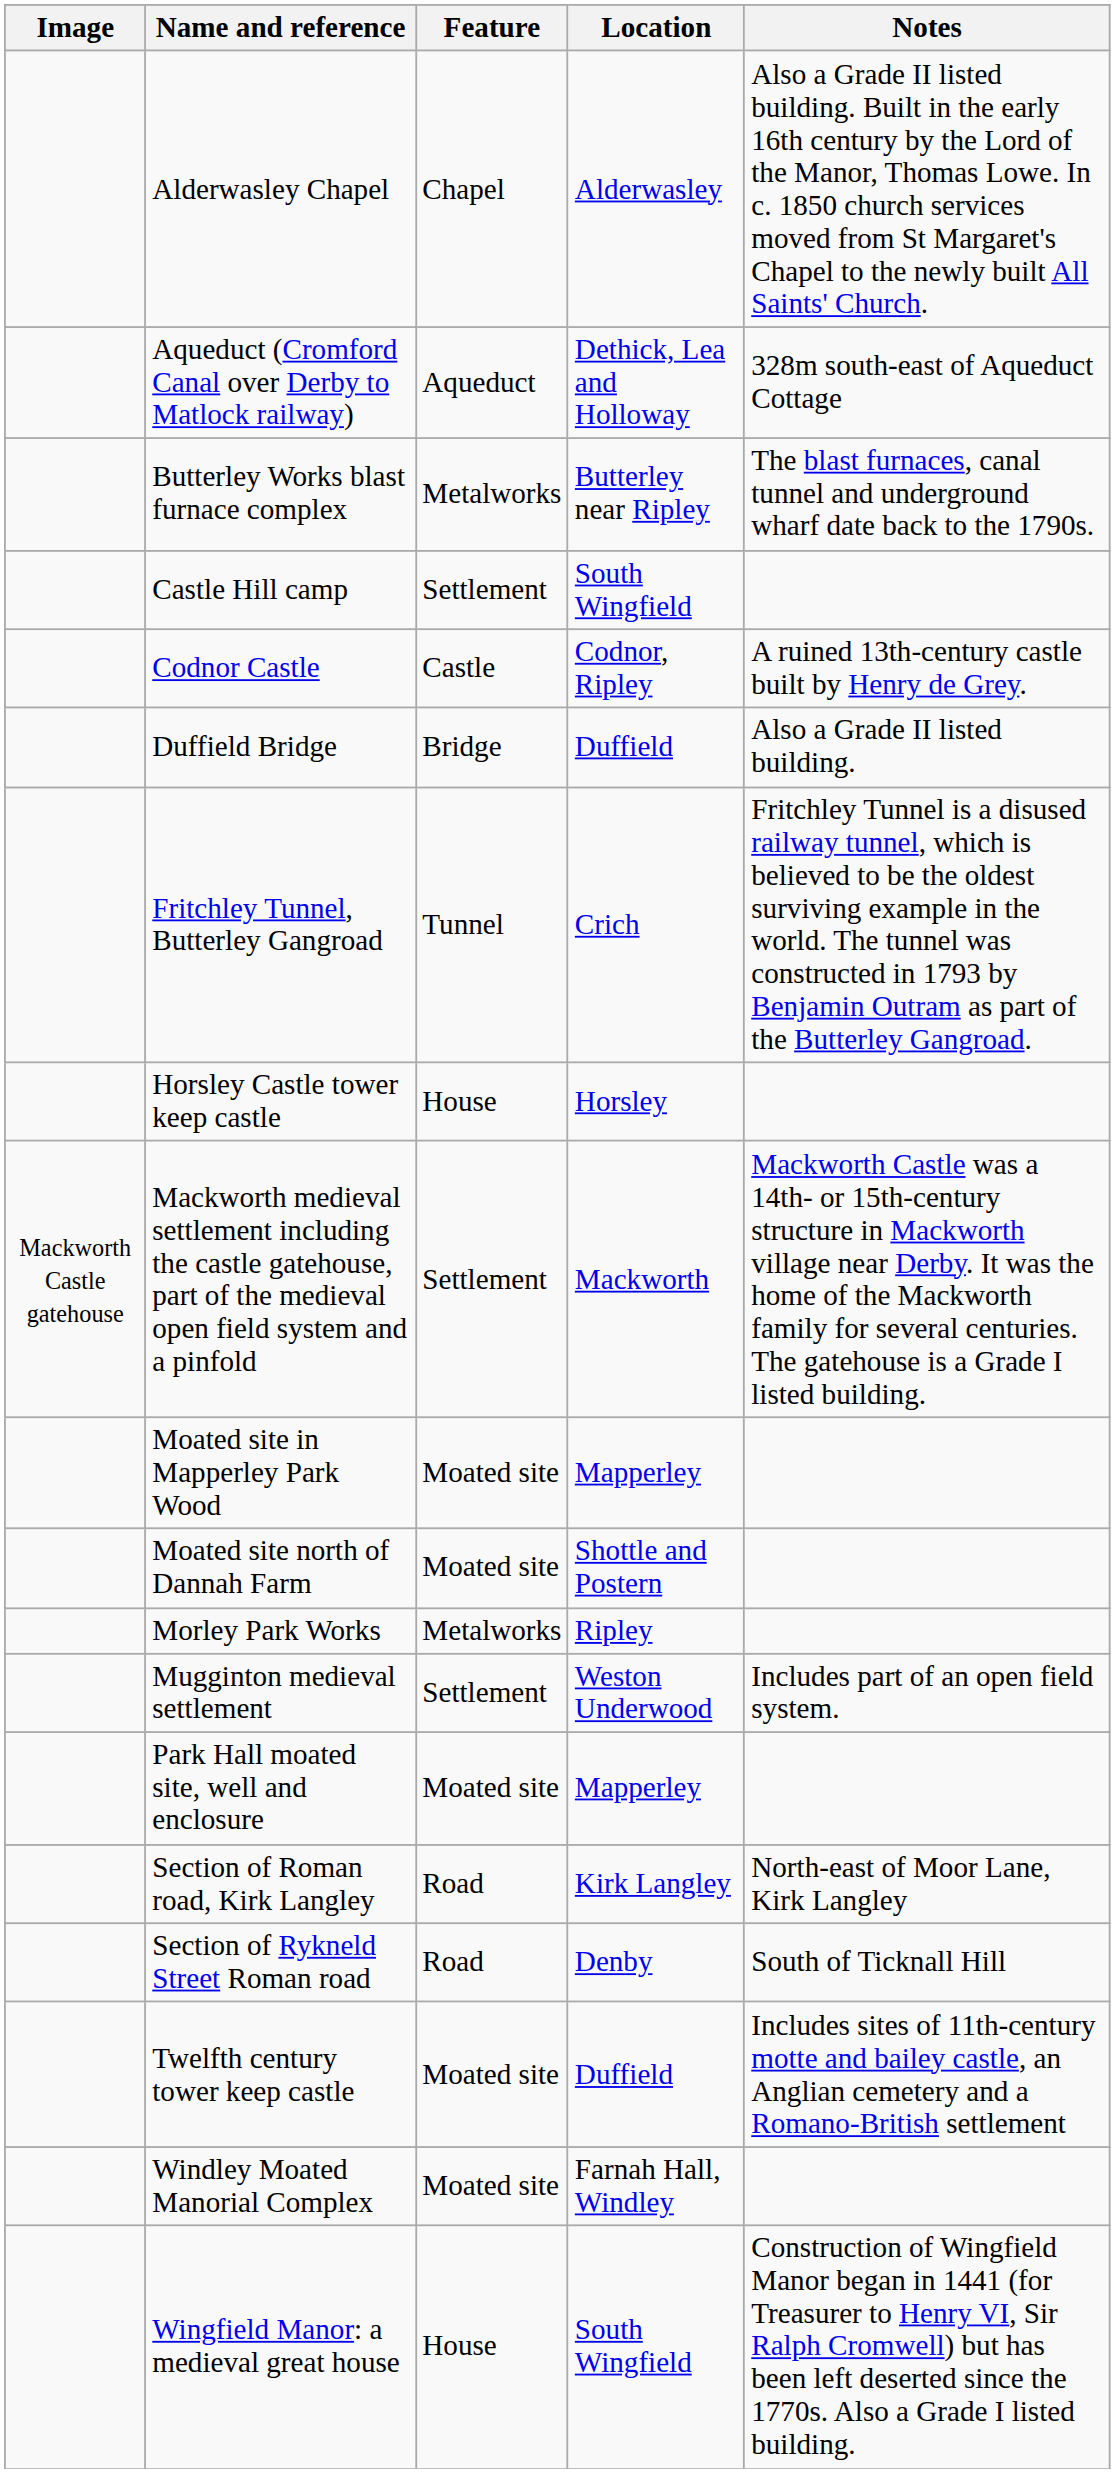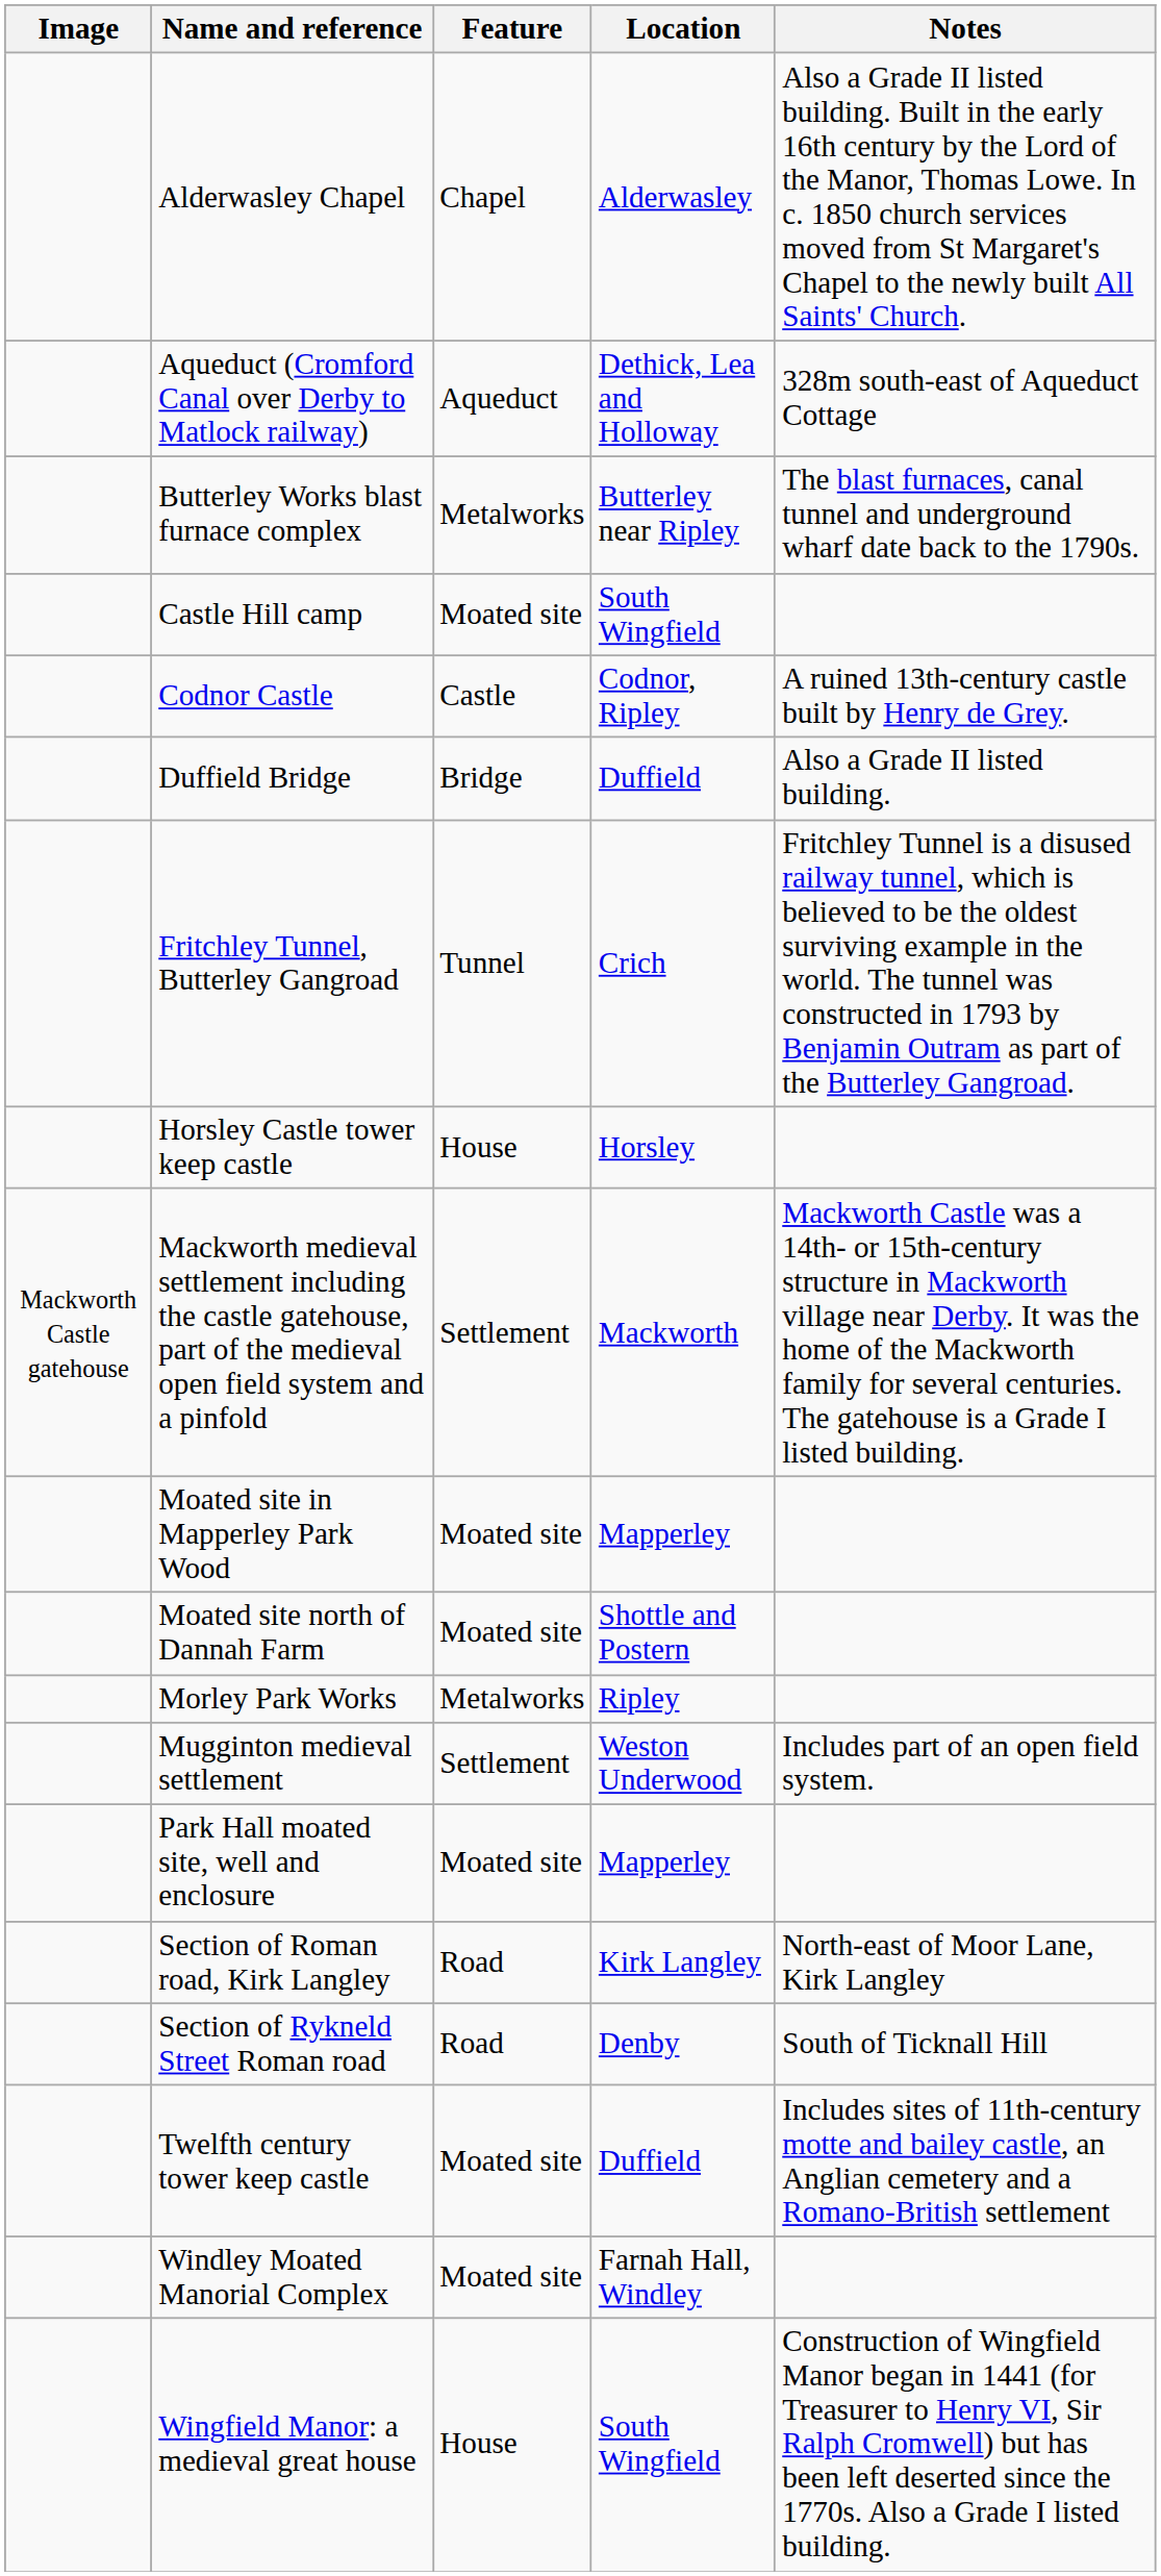Castle Hill camp | Feature: Settlement -> Moated site
